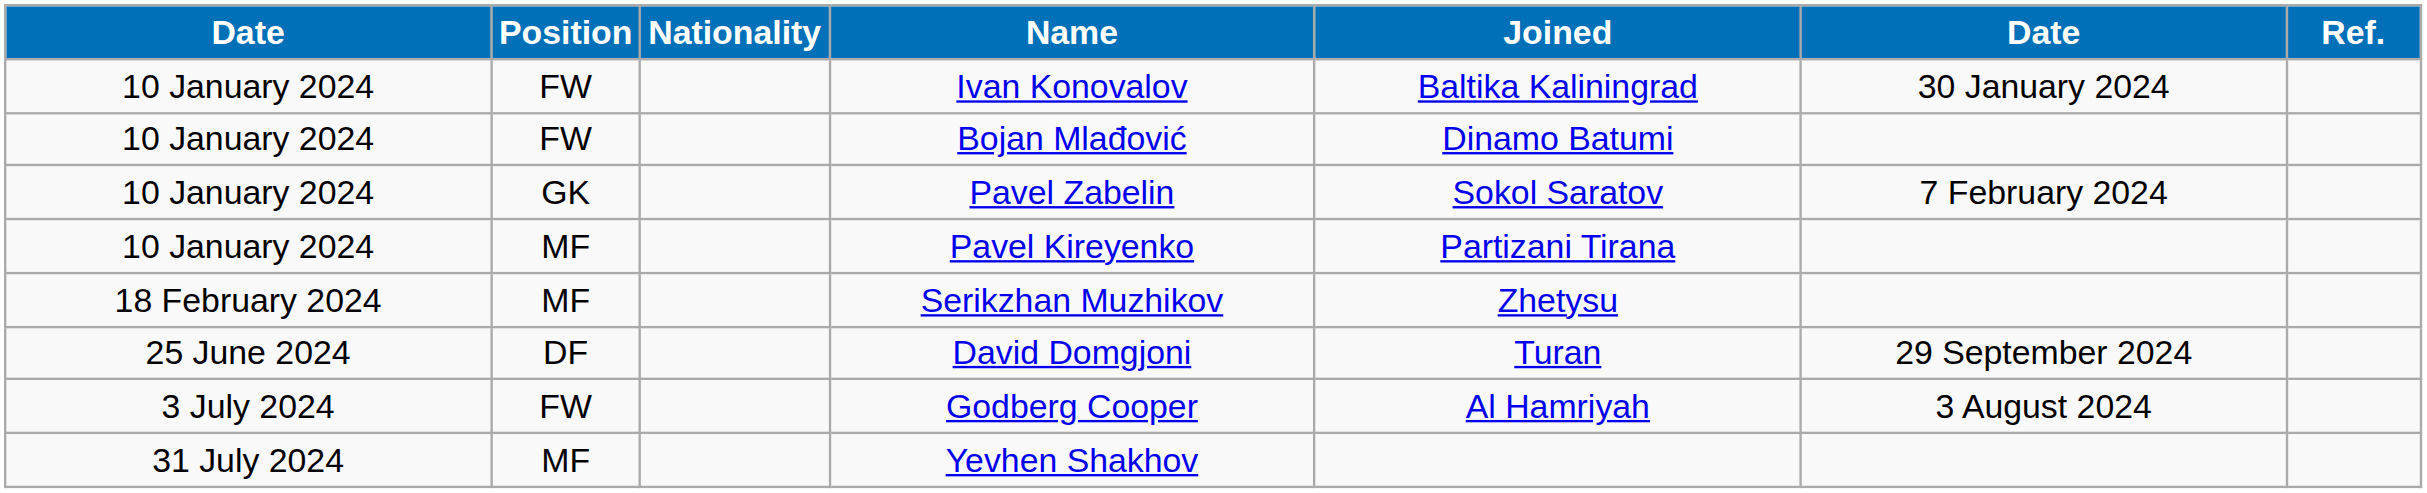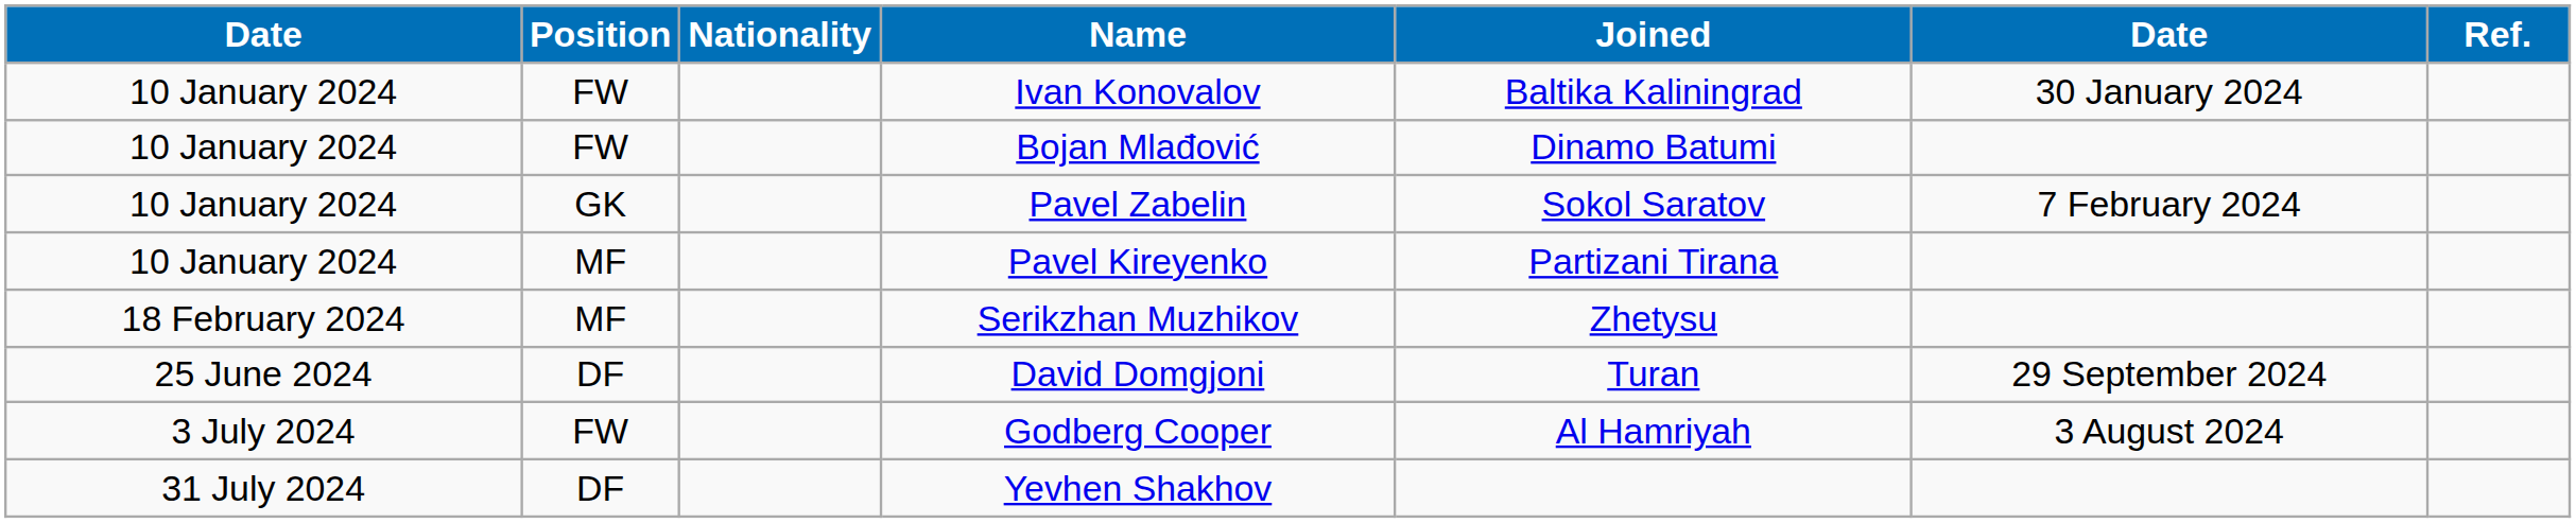Yevhen Shakhov | Position: MF -> DF
